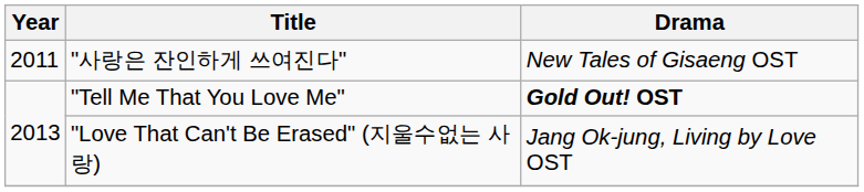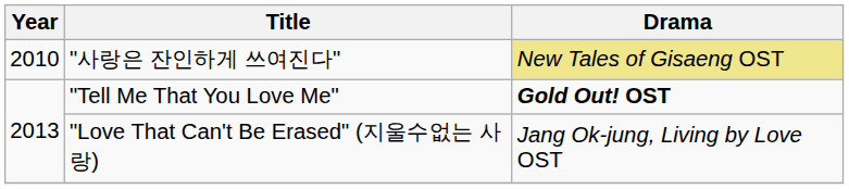"사랑은 잔인하게 쓰여진다" | Year: 2011 -> 2010
"사랑은 잔인하게 쓰여진다" | Drama: no background -> khaki background
